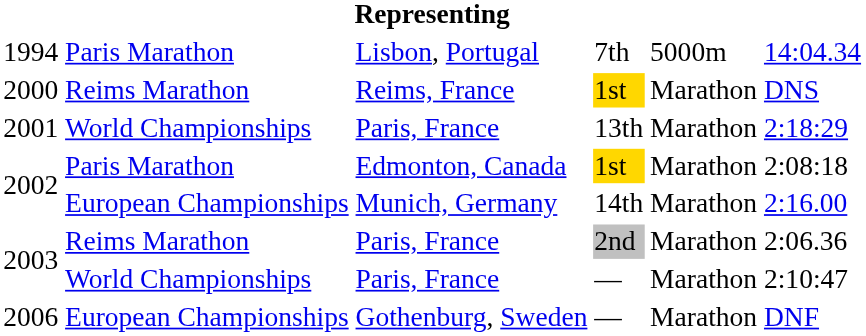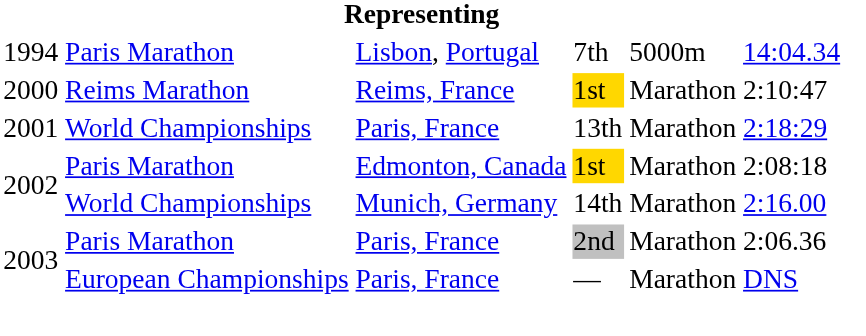2000 | column 6: DNS -> 2:10:47
2002 / 14th | column 2: European Championships -> World Championships
2003 / 2nd | column 2: Reims Marathon -> Paris Marathon
2003 / — | column 2: World Championships -> European Championships
2003 / — | column 6: 2:10:47 -> DNS
- row: 2006 | European Championships | Gothenburg, Sweden | — | Marathon | DNF
